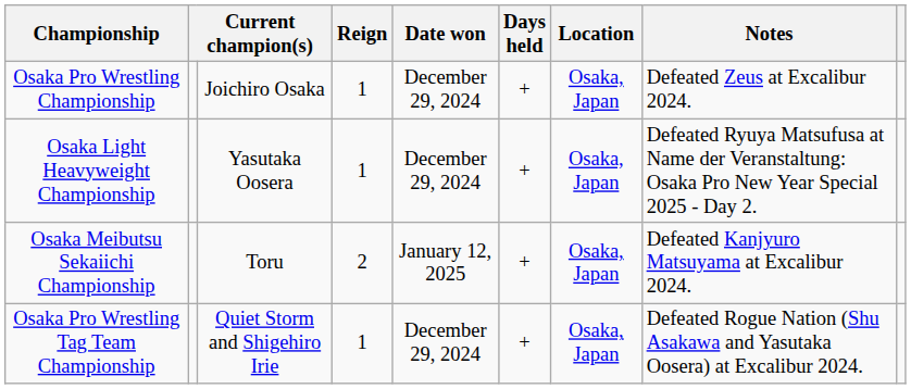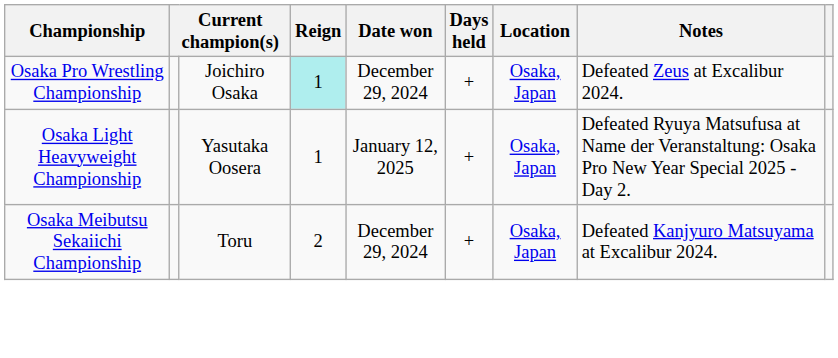Osaka Pro Wrestling Championship | Reign: no background -> paleturquoise background
Osaka Light Heavyweight Championship | Date won: December 29, 2024 -> January 12, 2025
Osaka Meibutsu Sekaiichi Championship | Date won: January 12, 2025 -> December 29, 2024
- row: Osaka Pro Wrestling Tag Team Championship | Quiet Storm and Shigehiro Irie | 1 | December 29, 2024 | + | Osaka, Japan | Defeated Rogue Nation (Shu Asakawa and Yasutaka Oosera) at Excalibur 2024.
